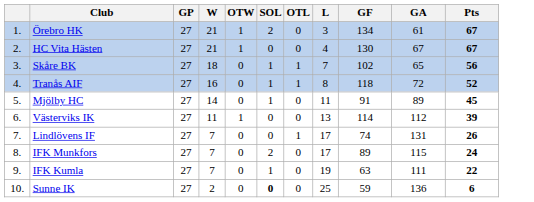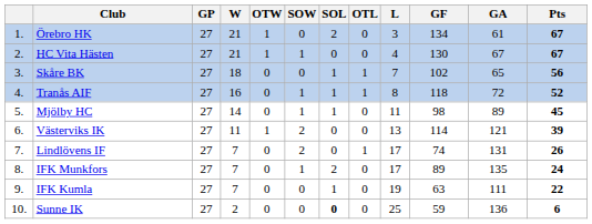+ column: SOW | 0 | 1 | 0 | 1 | 1 | 2 | 2 | 1 | 0 | 0
Mjölby HC | GF: 91 -> 98
Västerviks IK | GA: 112 -> 121
IFK Munkfors | GA: 115 -> 135
